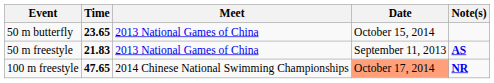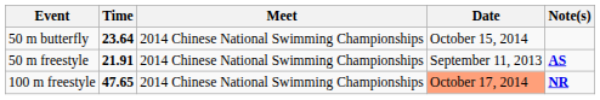50 m butterfly | Time: 23.65 -> 23.64
50 m butterfly | Meet: 2013 National Games of China -> 2014 Chinese National Swimming Championships
50 m freestyle | Time: 21.83 -> 21.91
50 m freestyle | Meet: 2013 National Games of China -> 2014 Chinese National Swimming Championships
